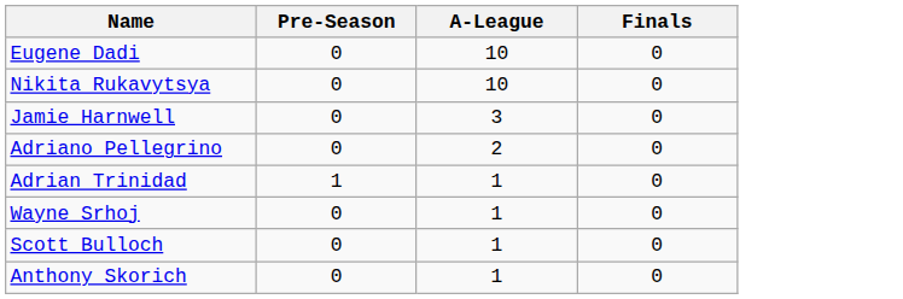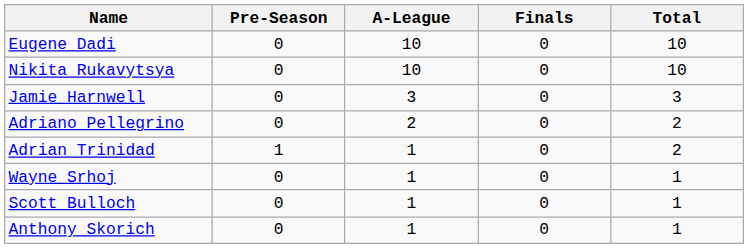+ column: Total | 10 | 10 | 3 | 2 | 2 | 1 | 1 | 1
